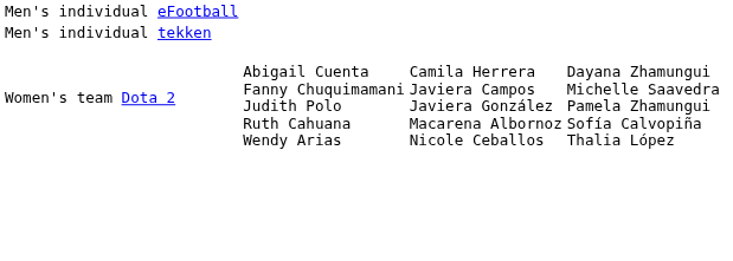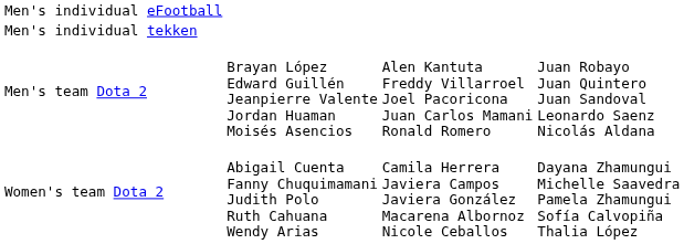+ row: Men's team Dota 2 | Brayan López Edward Guillén Jeanpierre Valente Jordan Huaman Moisés Asencios | Alen Kantuta Freddy Villarroel Joel Pacoricona Juan Carlos Mamani Ronald Romero | Juan Robayo Juan Quintero Juan Sandoval Leonardo Saenz Nicolás Aldana
